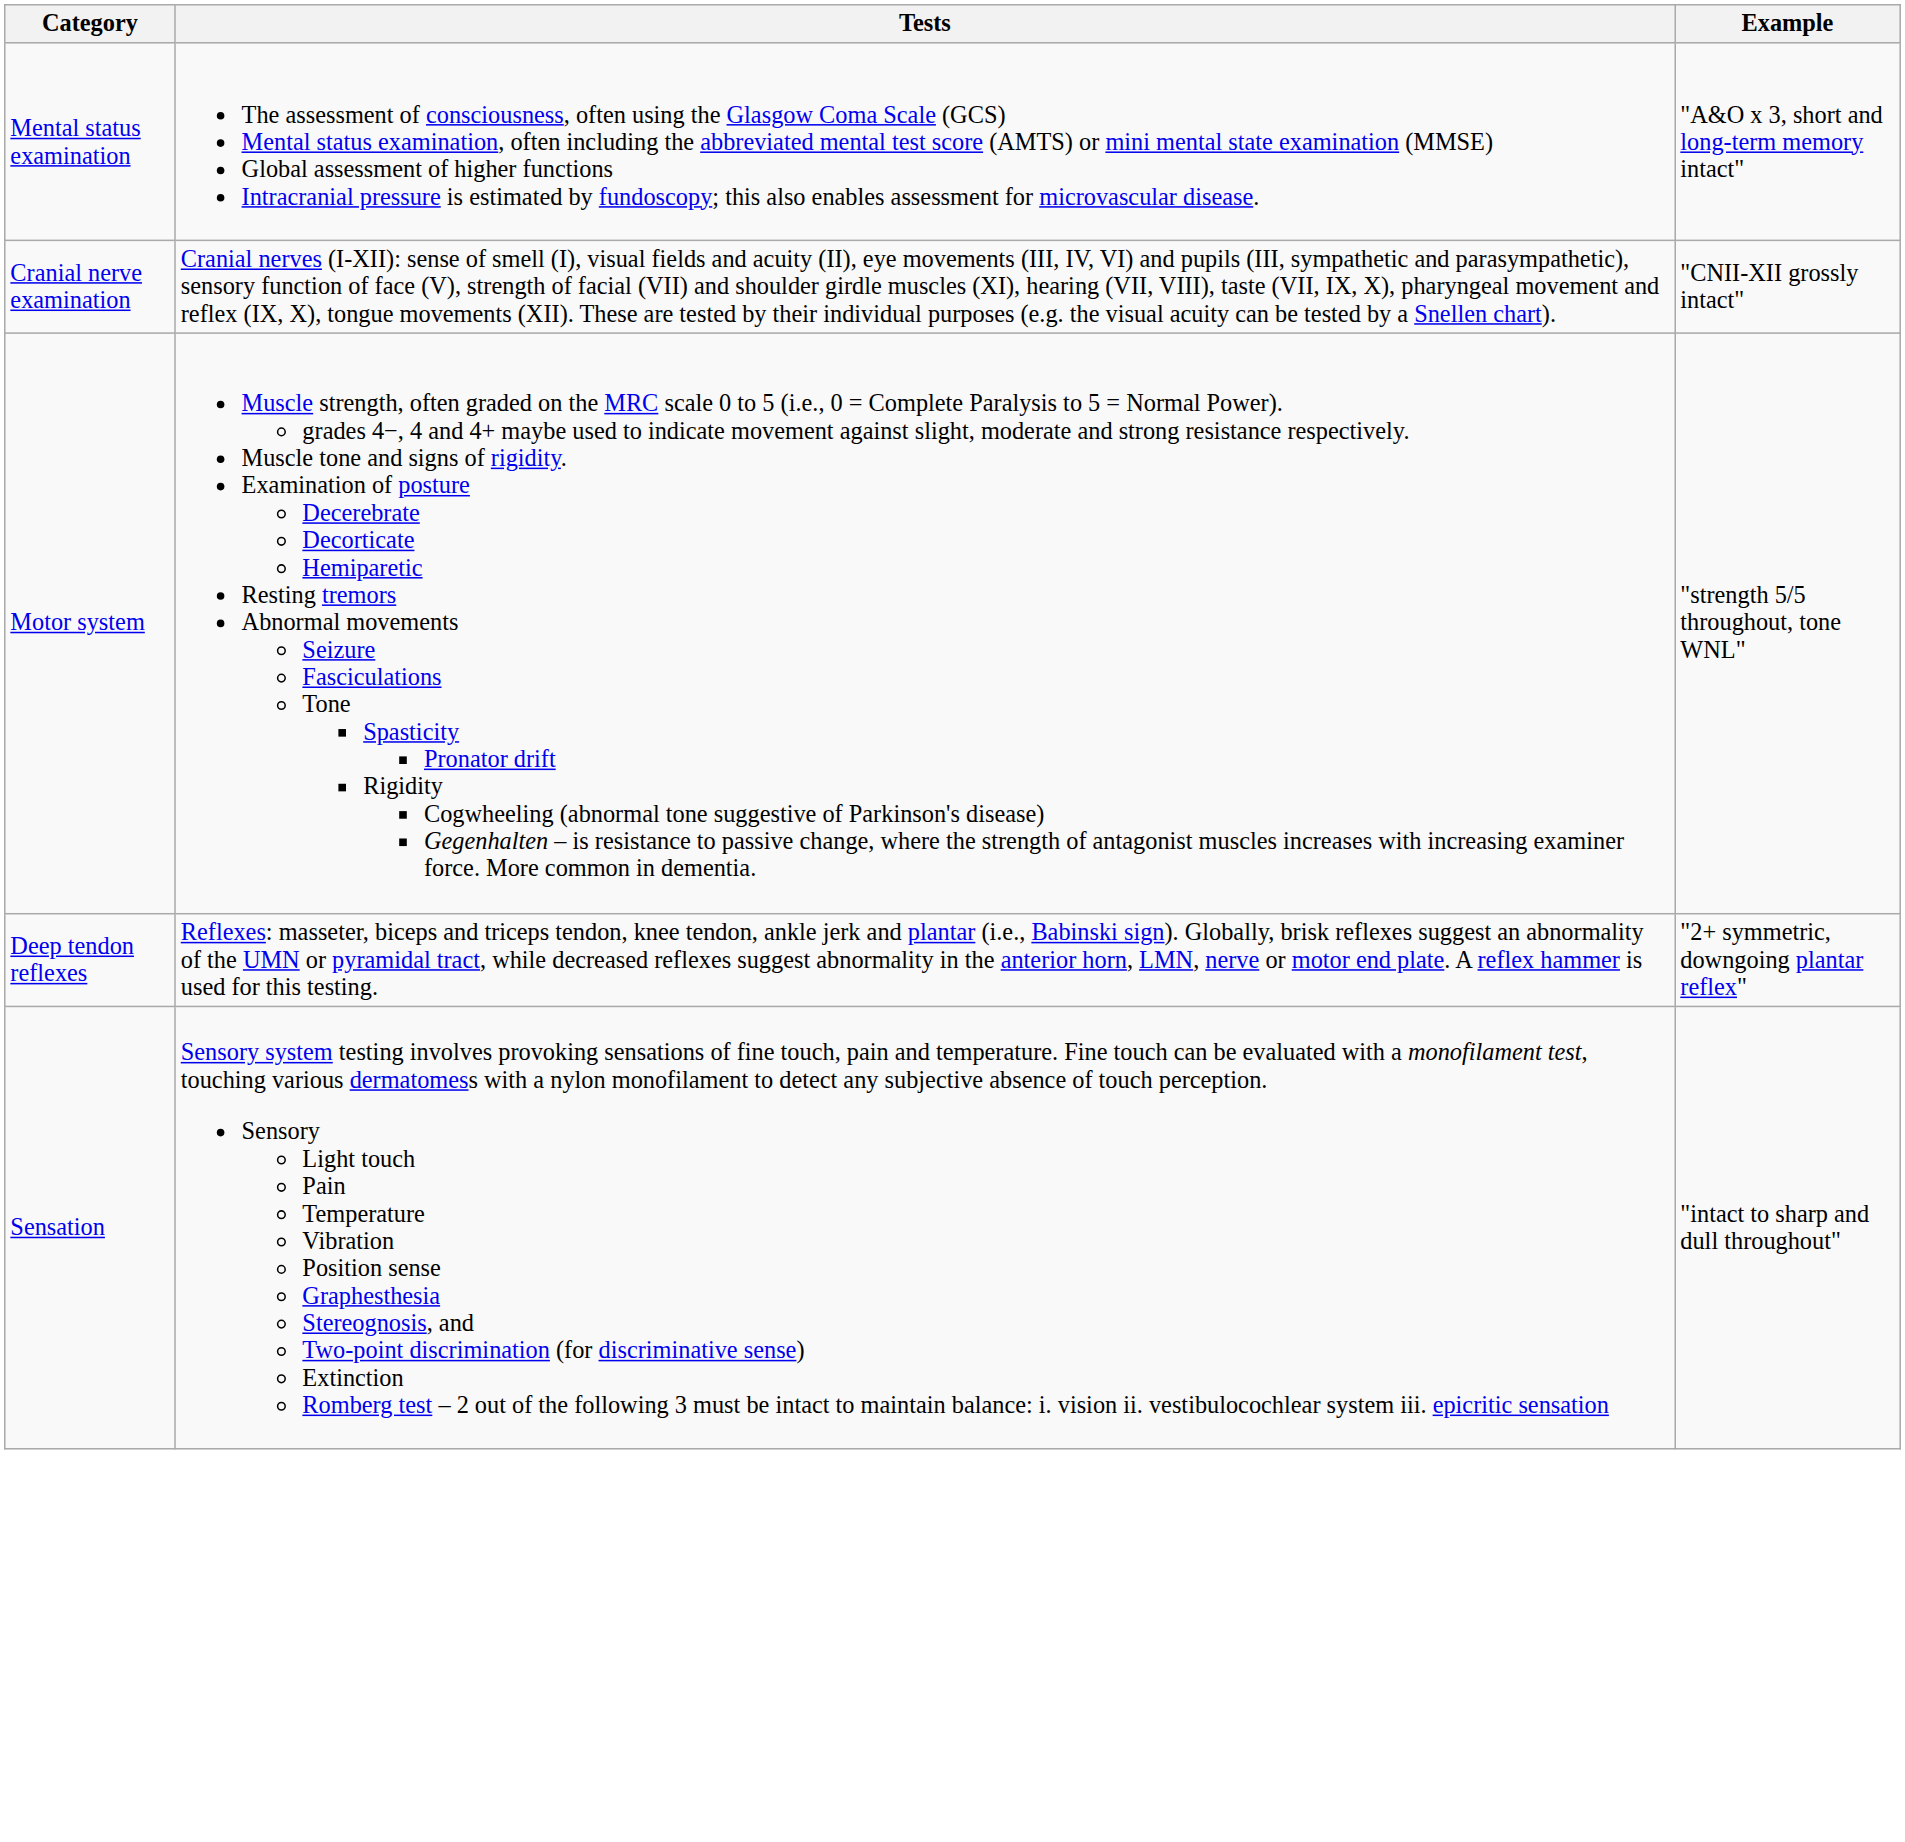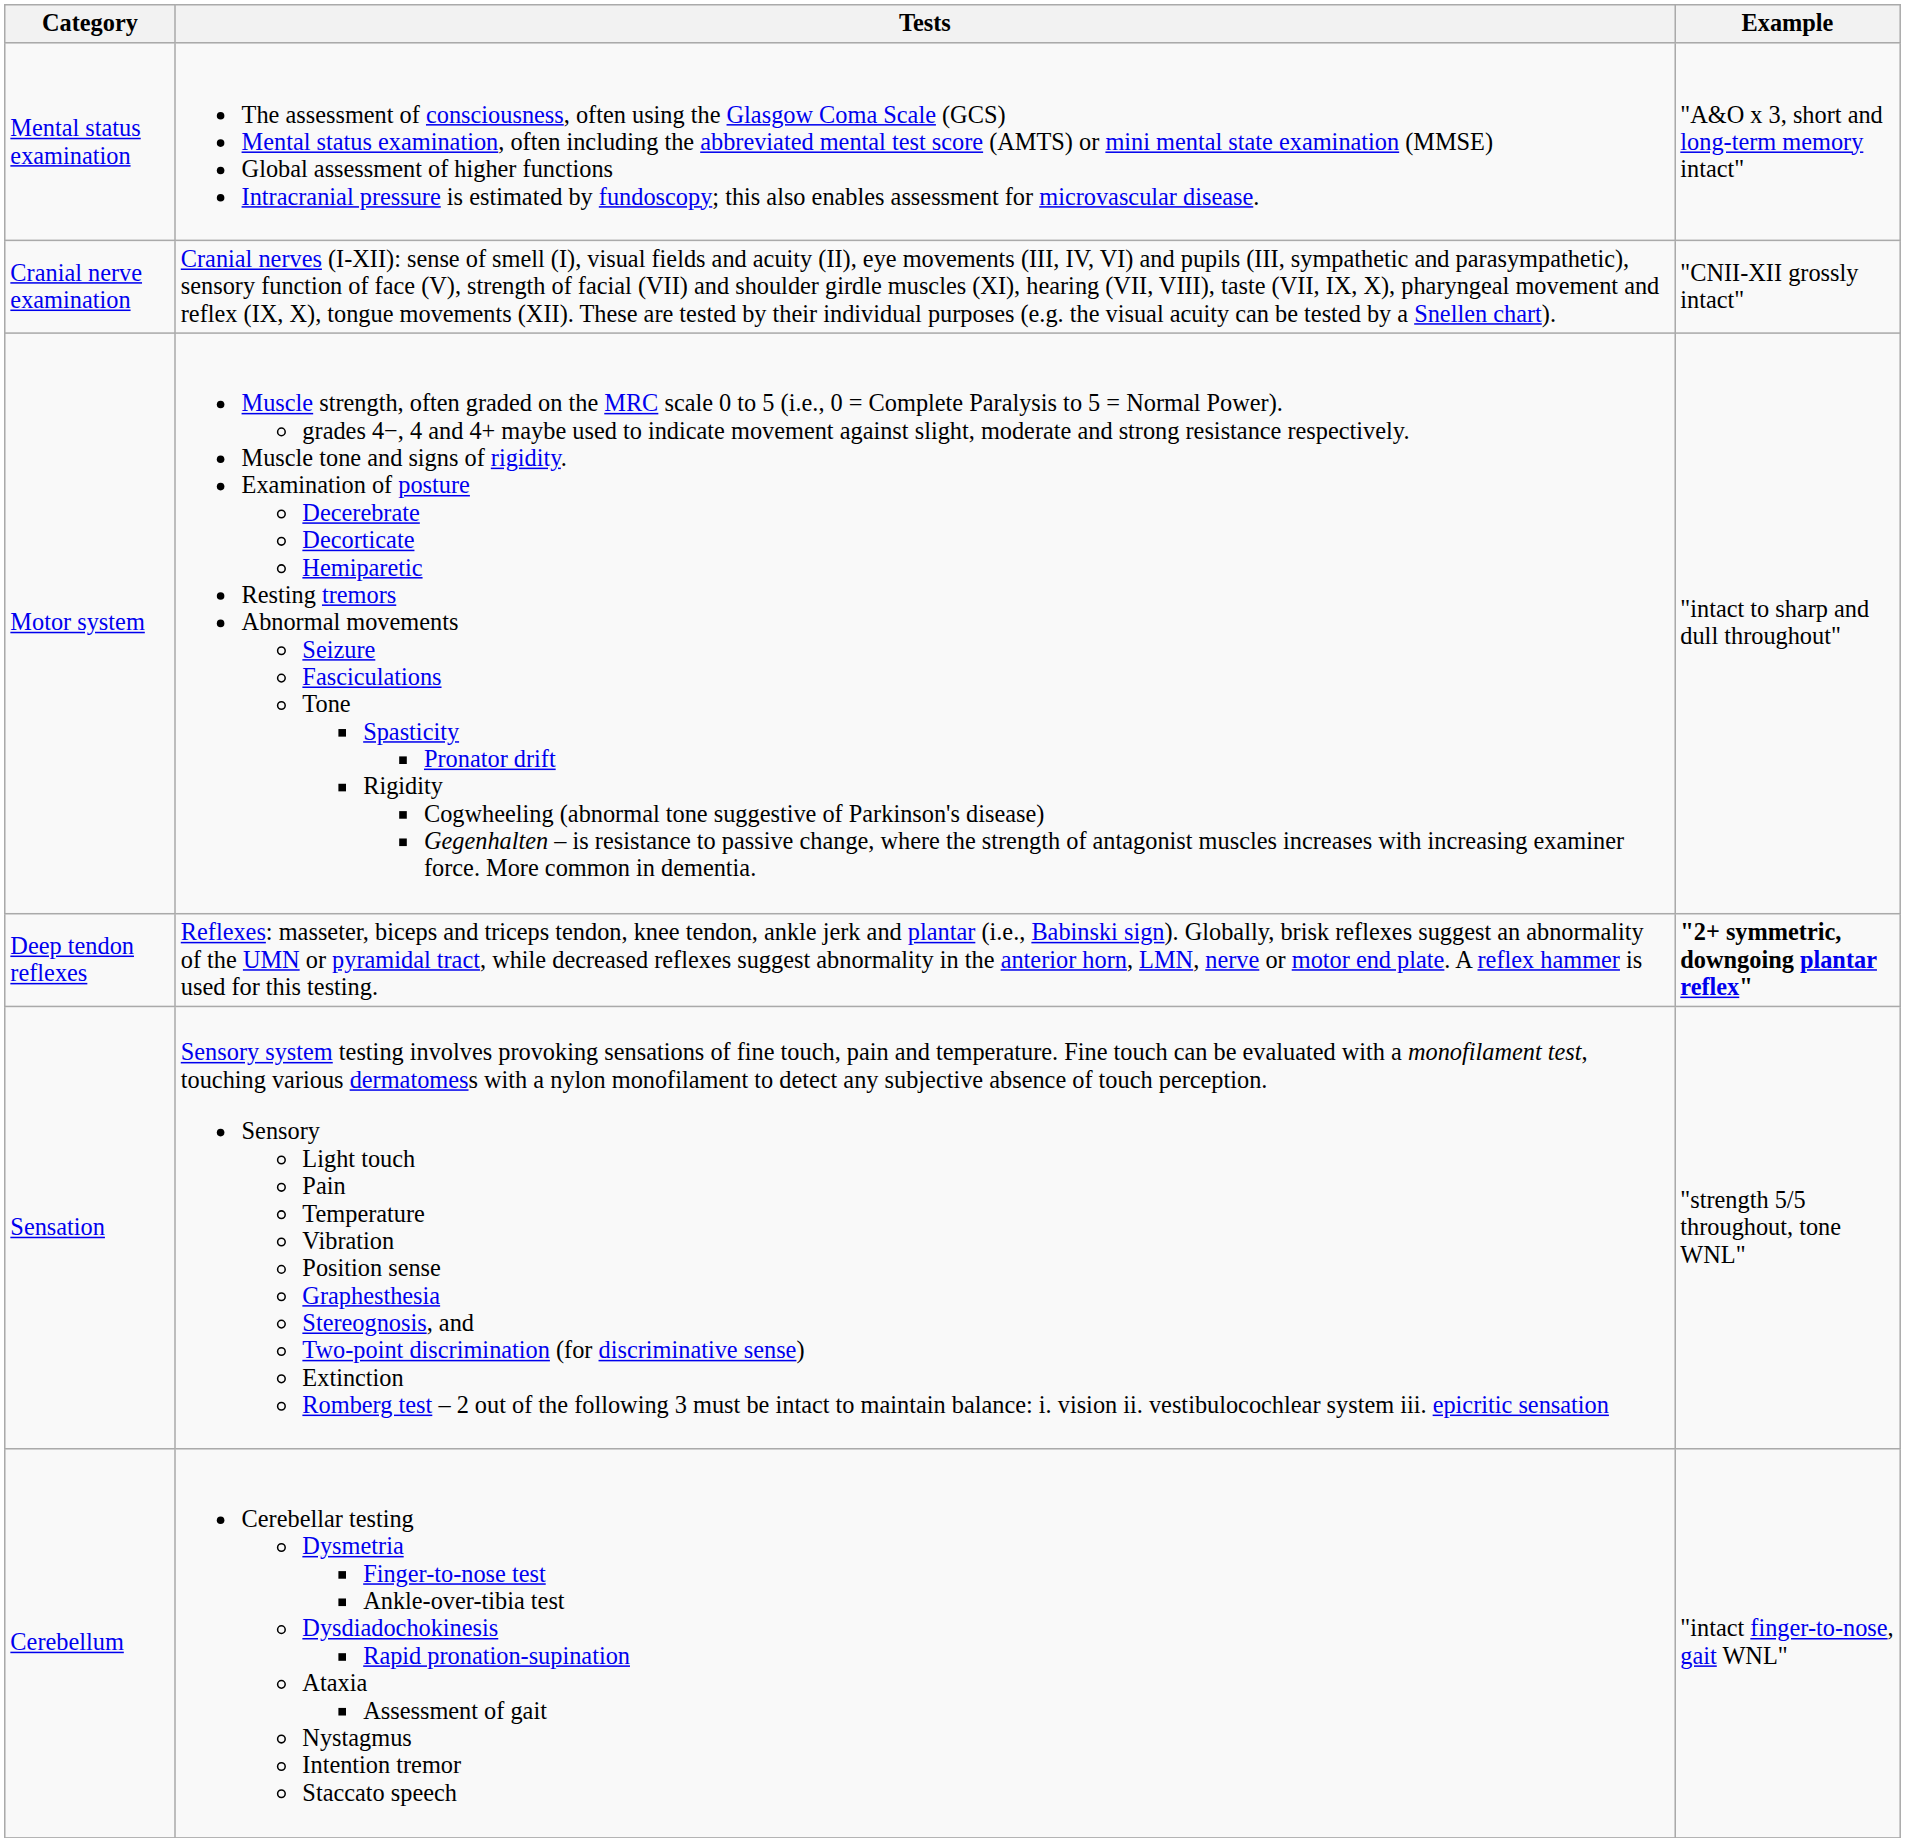Motor system | Example: "strength 5/5 throughout, tone WNL" -> "intact to sharp and dull throughout"
Deep tendon reflexes | Example: normal -> bold
Sensation | Example: "intact to sharp and dull throughout" -> "strength 5/5 throughout, tone WNL"
+ row: Cerebellum | Cerebellar testing Dysmetria Finger-to-nose test Ankle-over-tibia test Dysdiadochokinesis Rapid pronation-supination Ataxia Assessment of gait Nystagmus Intention tremor Staccato speech | "intact finger-to-nose, gait WNL"
